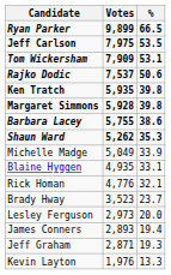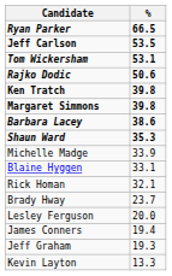- column: Votes | 9,899 | 7,975 | 7,909 | 7,537 | 5,935 | 5,928 | 5,755 | 5,262 | 5,049 | 4,935 | 4,776 | 3,523 | 2,973 | 2,893 | 2,871 | 1,976
